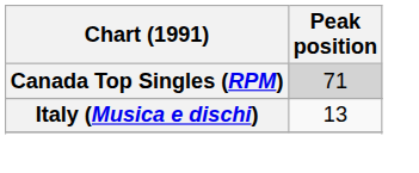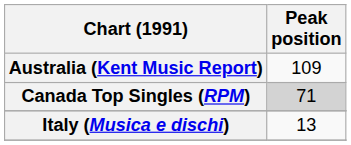+ row: Australia (Kent Music Report) | 109
